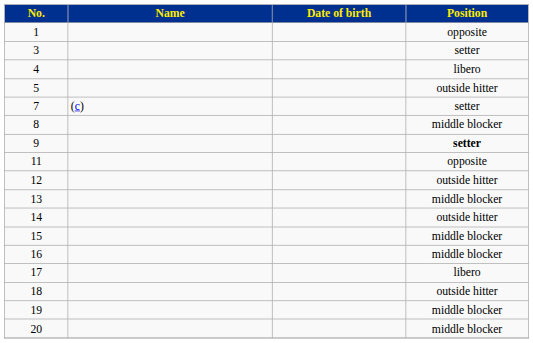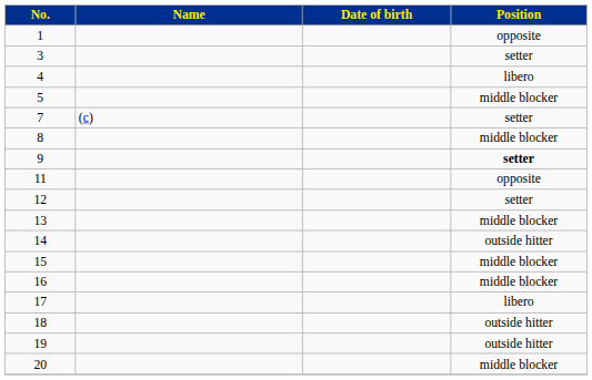5 | Position: outside hitter -> middle blocker
12 | Position: outside hitter -> setter
19 | Position: middle blocker -> outside hitter
